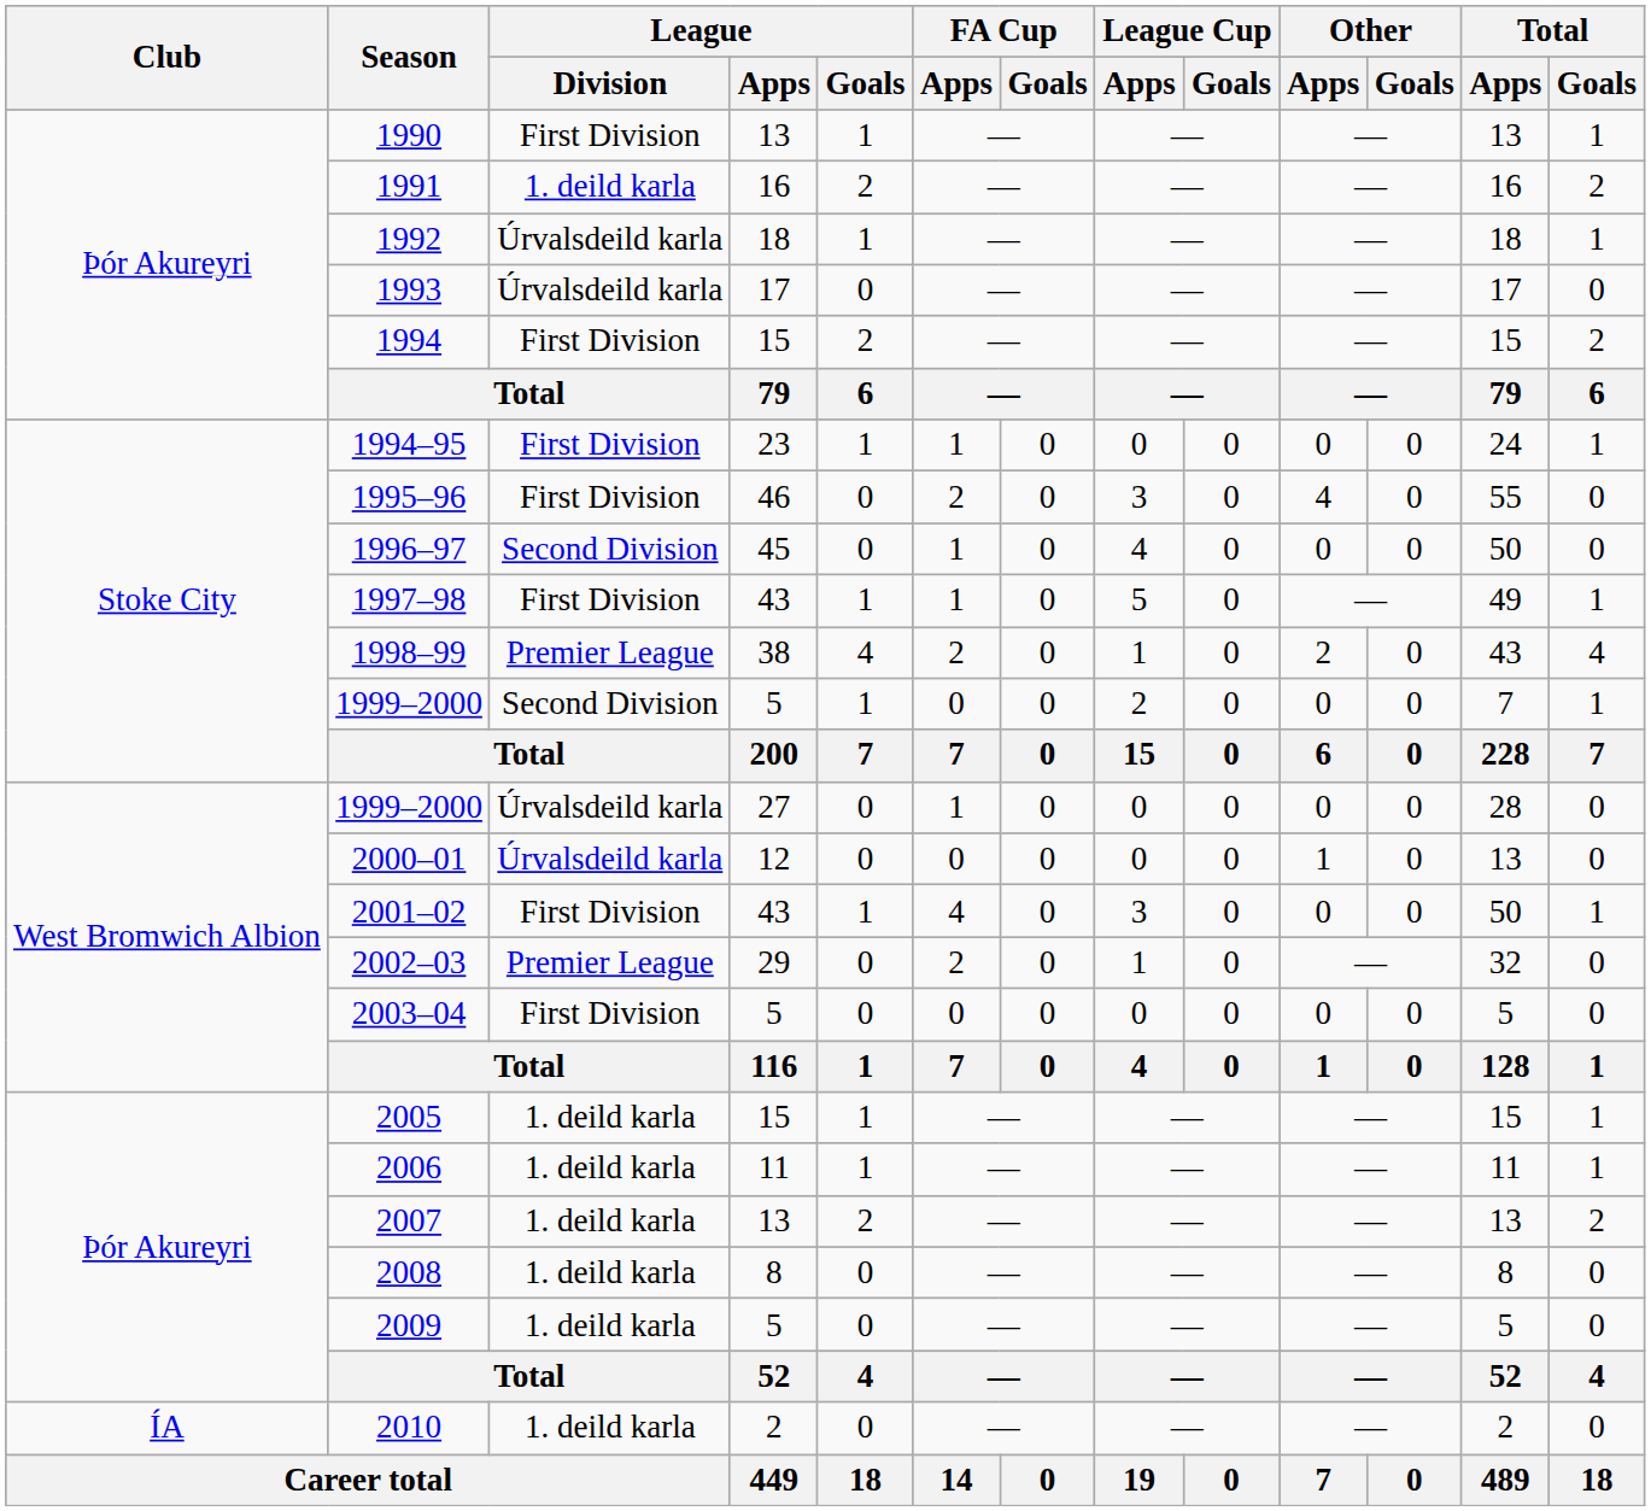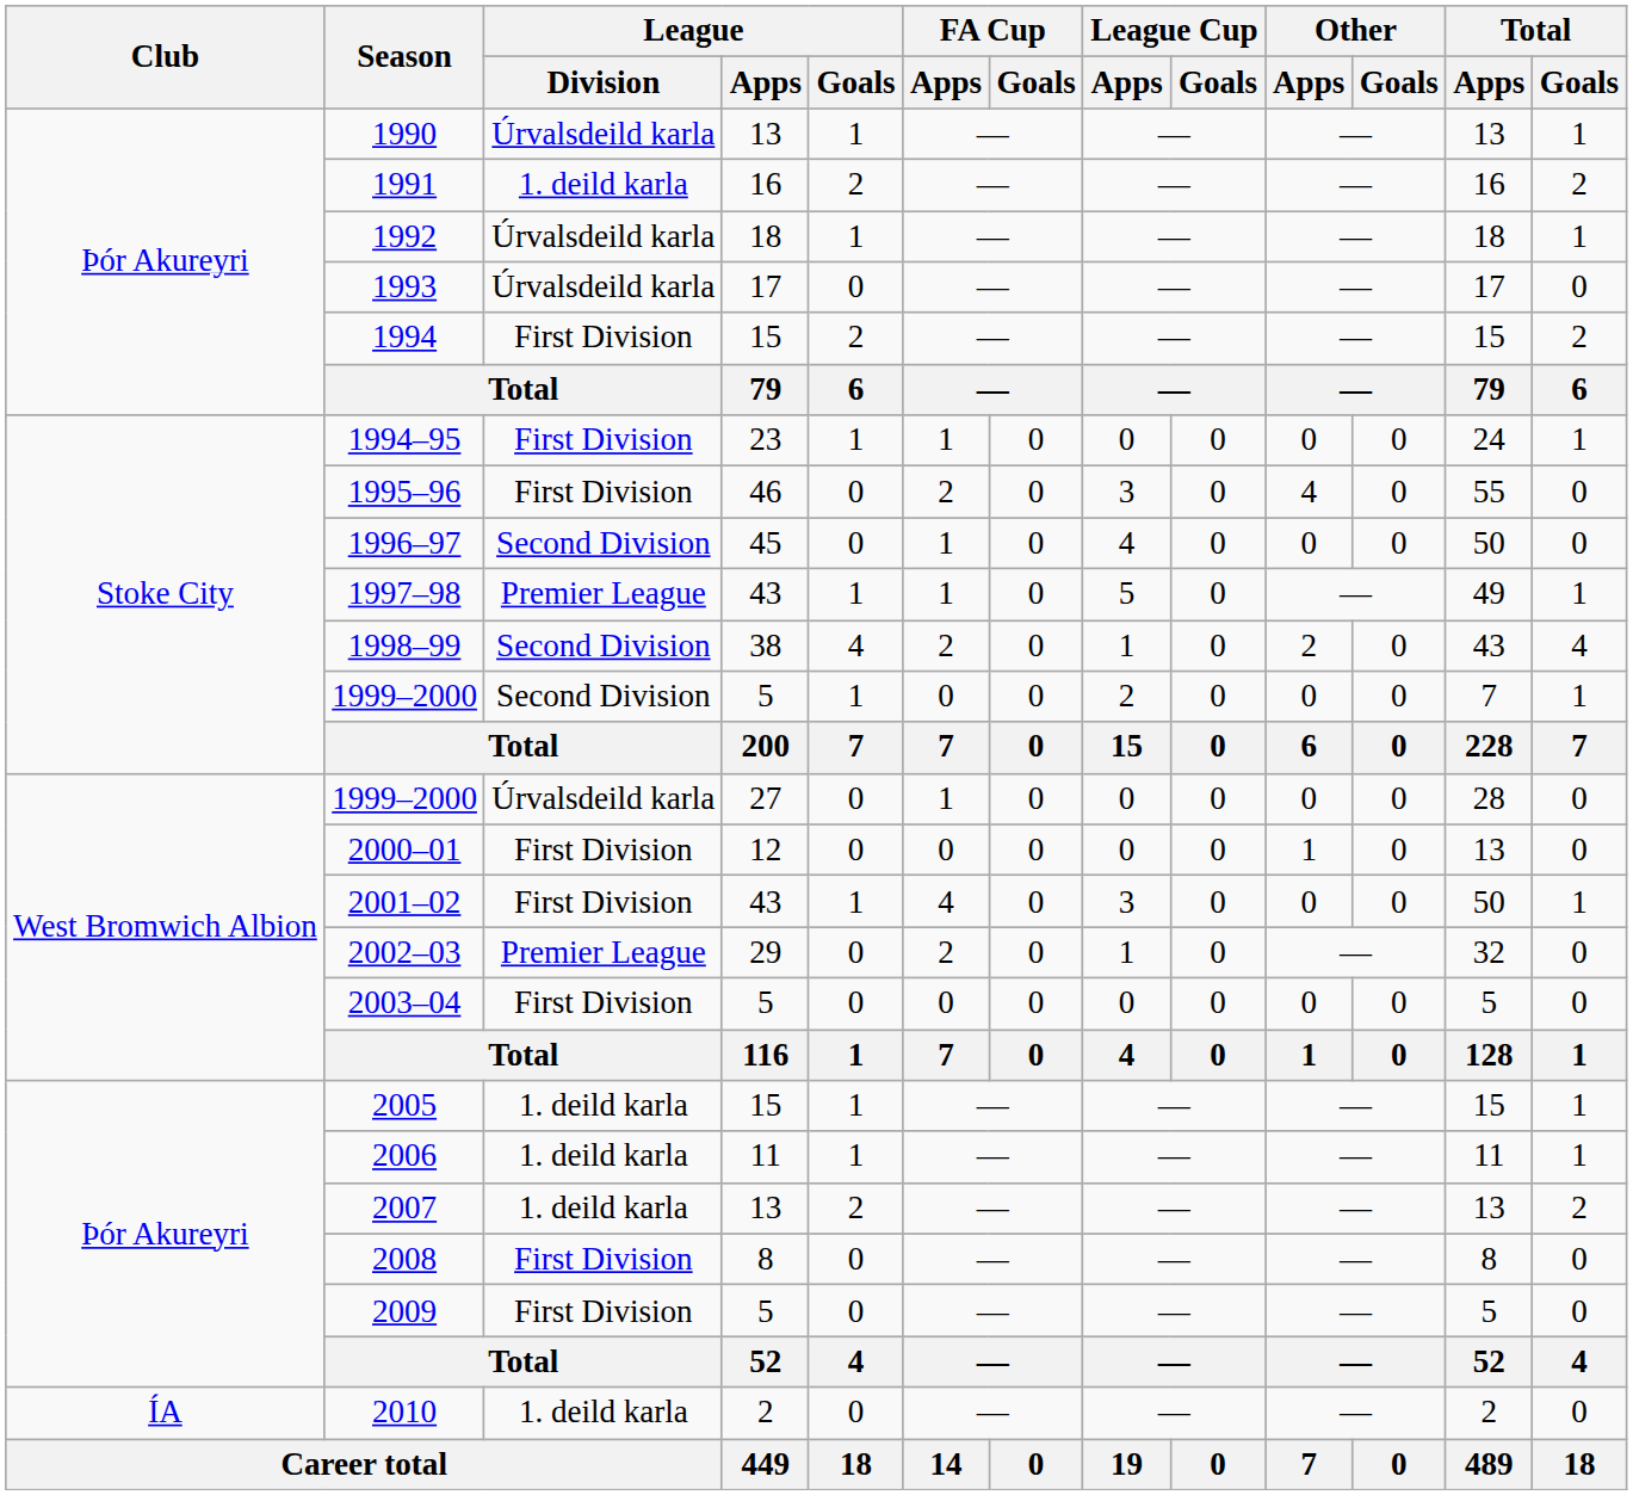1990 | League / Division: First Division -> Úrvalsdeild karla
1997–98 | League / Division: First Division -> Premier League
1998–99 | League / Division: Premier League -> Second Division
2000–01 | League / Division: Úrvalsdeild karla -> First Division
2008 | League / Division: 1. deild karla -> First Division
2009 | League / Division: 1. deild karla -> First Division
